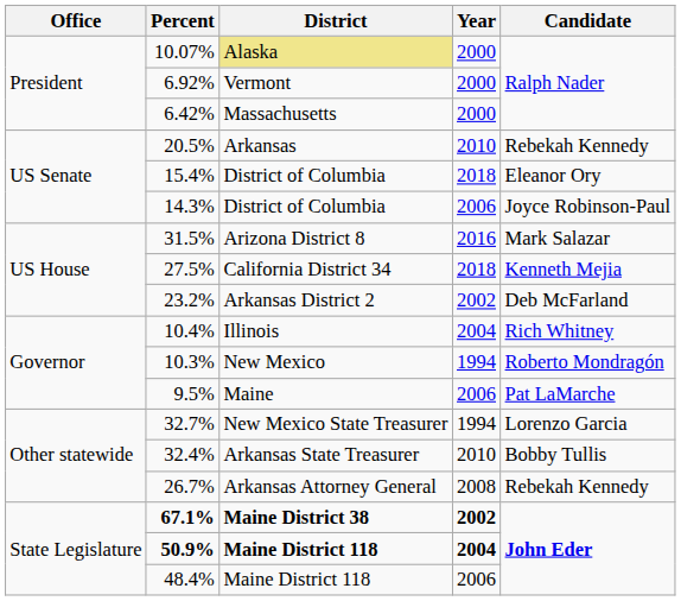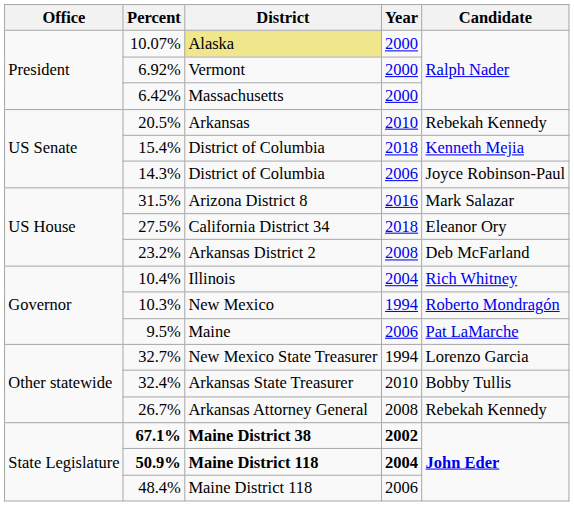15.4% | Candidate: Eleanor Ory -> Kenneth Mejia
27.5% | Candidate: Kenneth Mejia -> Eleanor Ory
23.2% | Year: 2002 -> 2008
